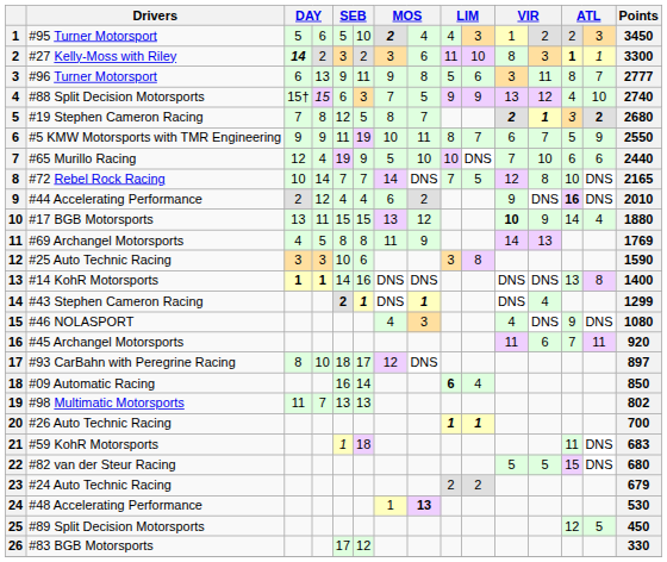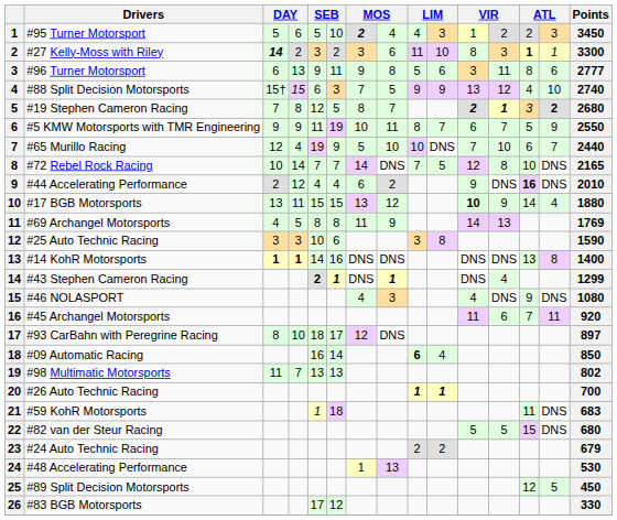#96 Turner Motorsport | column 14: 7 -> 6
#65 Murillo Racing | column 14: 6 -> 7
#48 Accelerating Performance | column 8: bold -> normal
